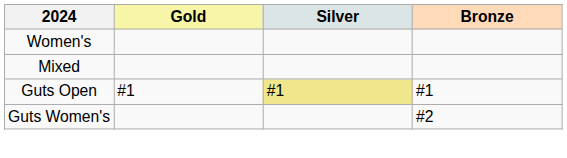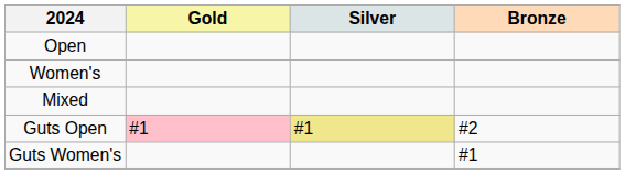+ row: Open
Guts Open | Gold: no background -> pink background
Guts Open | Bronze: #1 -> #2
Guts Women's | Bronze: #2 -> #1
